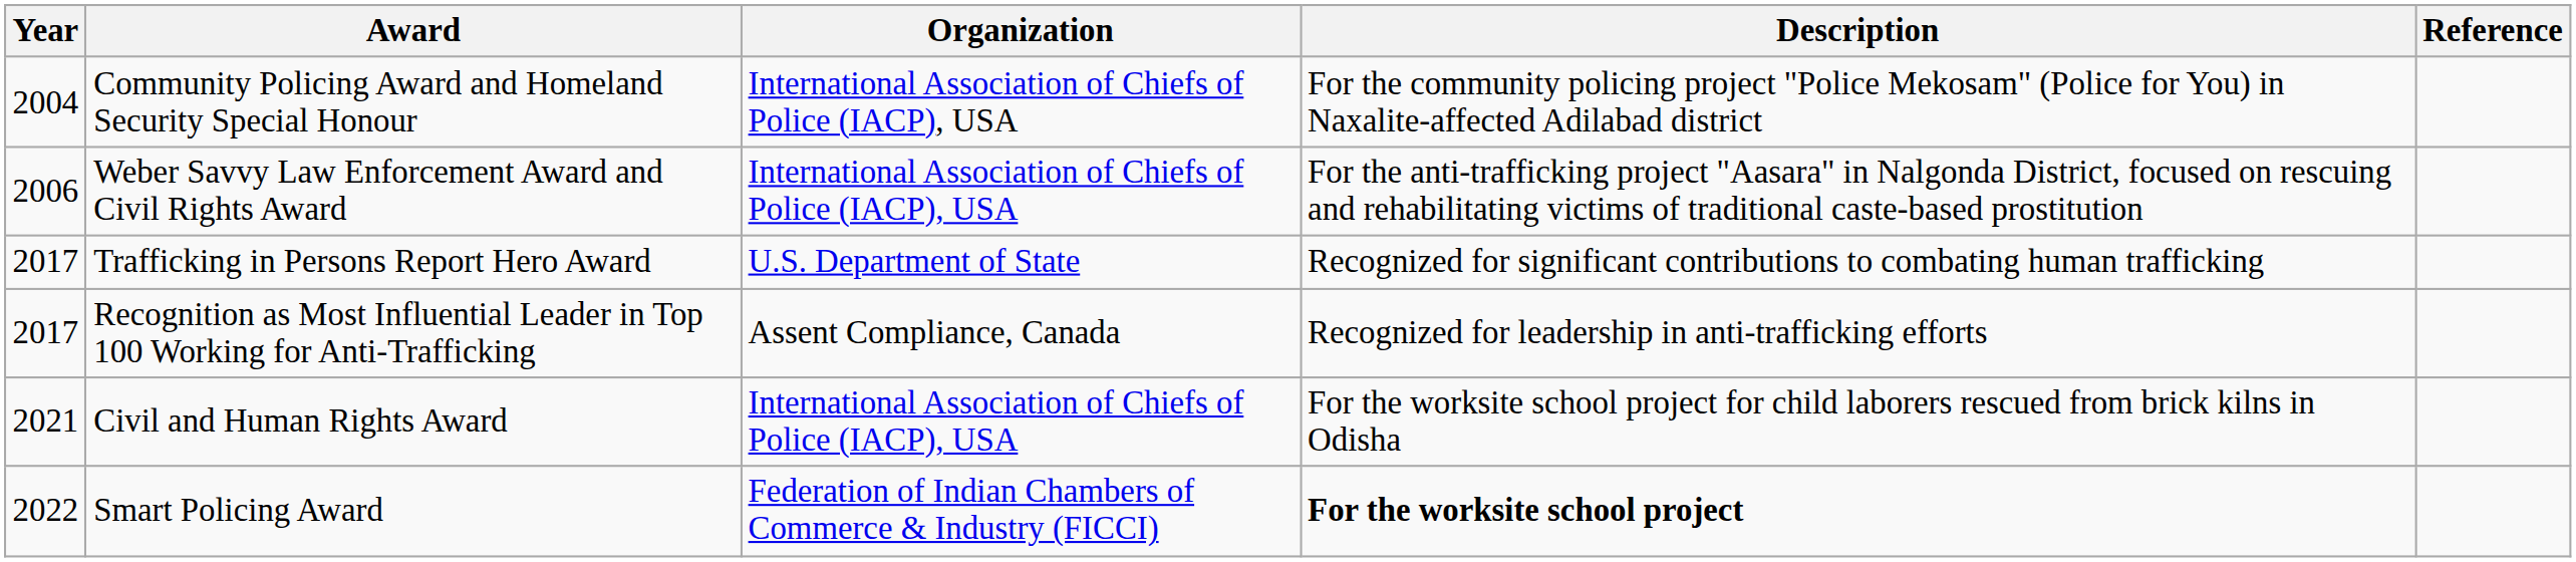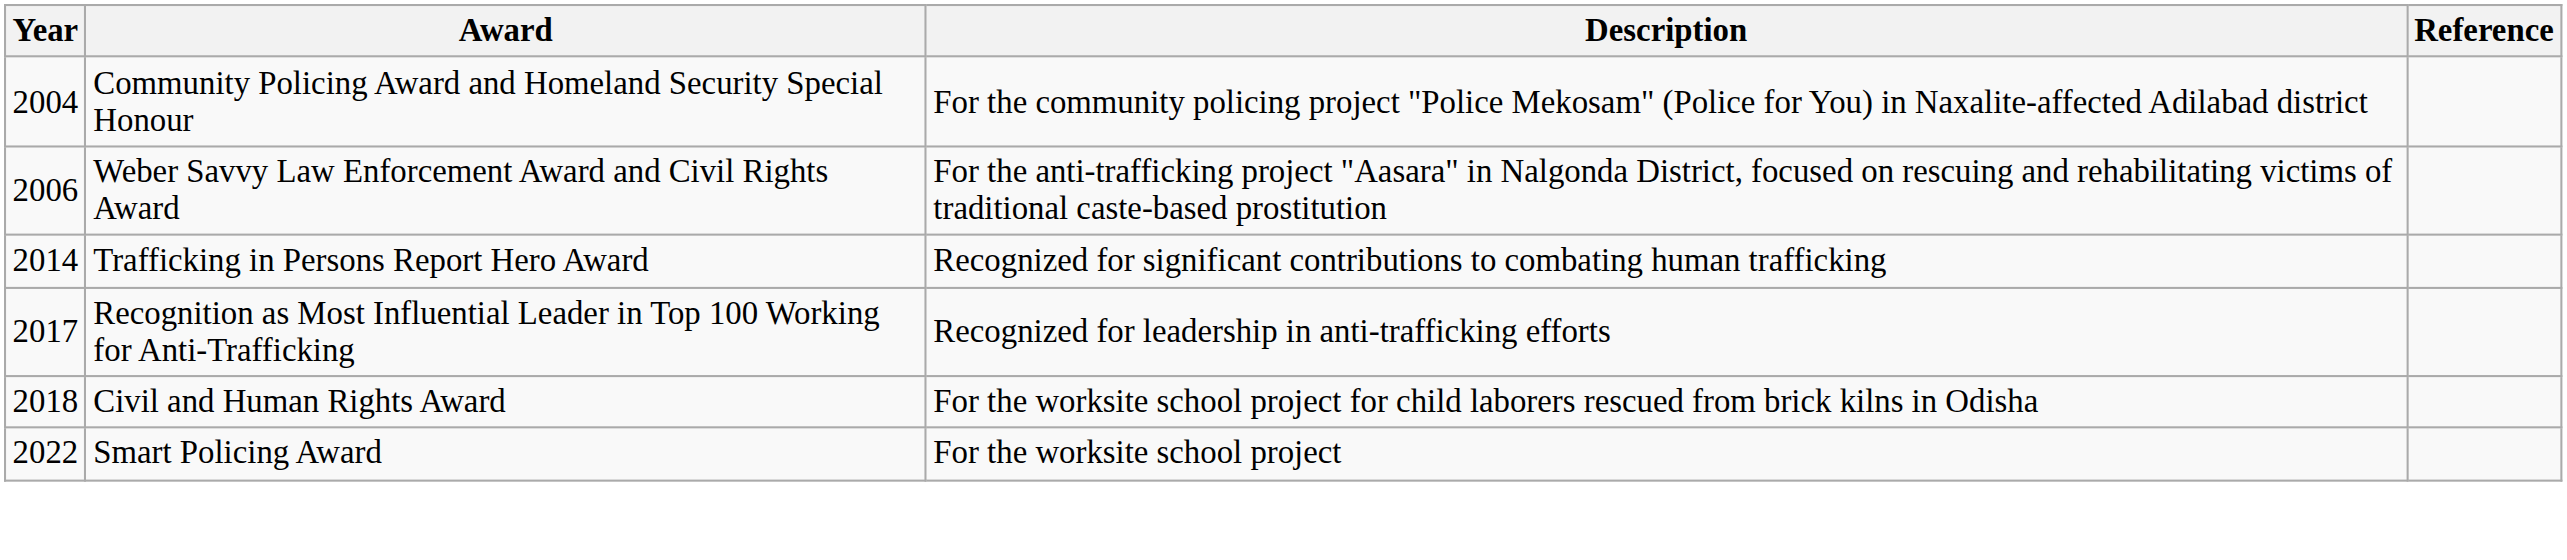- column: Organization | International Association of Chiefs of Police (IACP), USA | International Association of Chiefs of Police (IACP), USA | U.S. Department of State | Assent Compliance, Canada | International Association of Chiefs of Police (IACP), USA | Federation of Indian Chambers of Commerce & Industry (FICCI)
Trafficking in Persons Report Hero Award | Year: 2017 -> 2014
Civil and Human Rights Award | Year: 2021 -> 2018
Smart Policing Award | Description: bold -> normal
